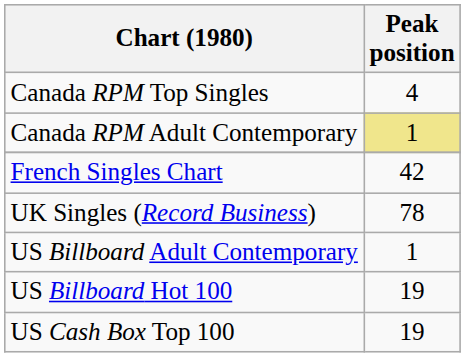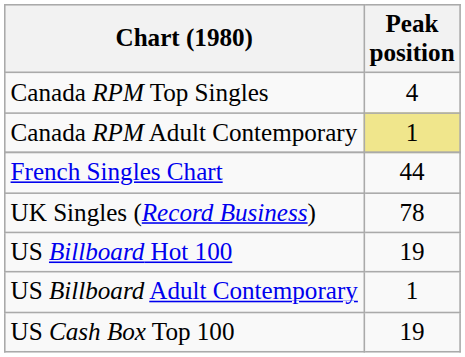French Singles Chart | Peak position: 42 -> 44
rows swapped: US Billboard Hot 100 <-> US Billboard Adult Contemporary
